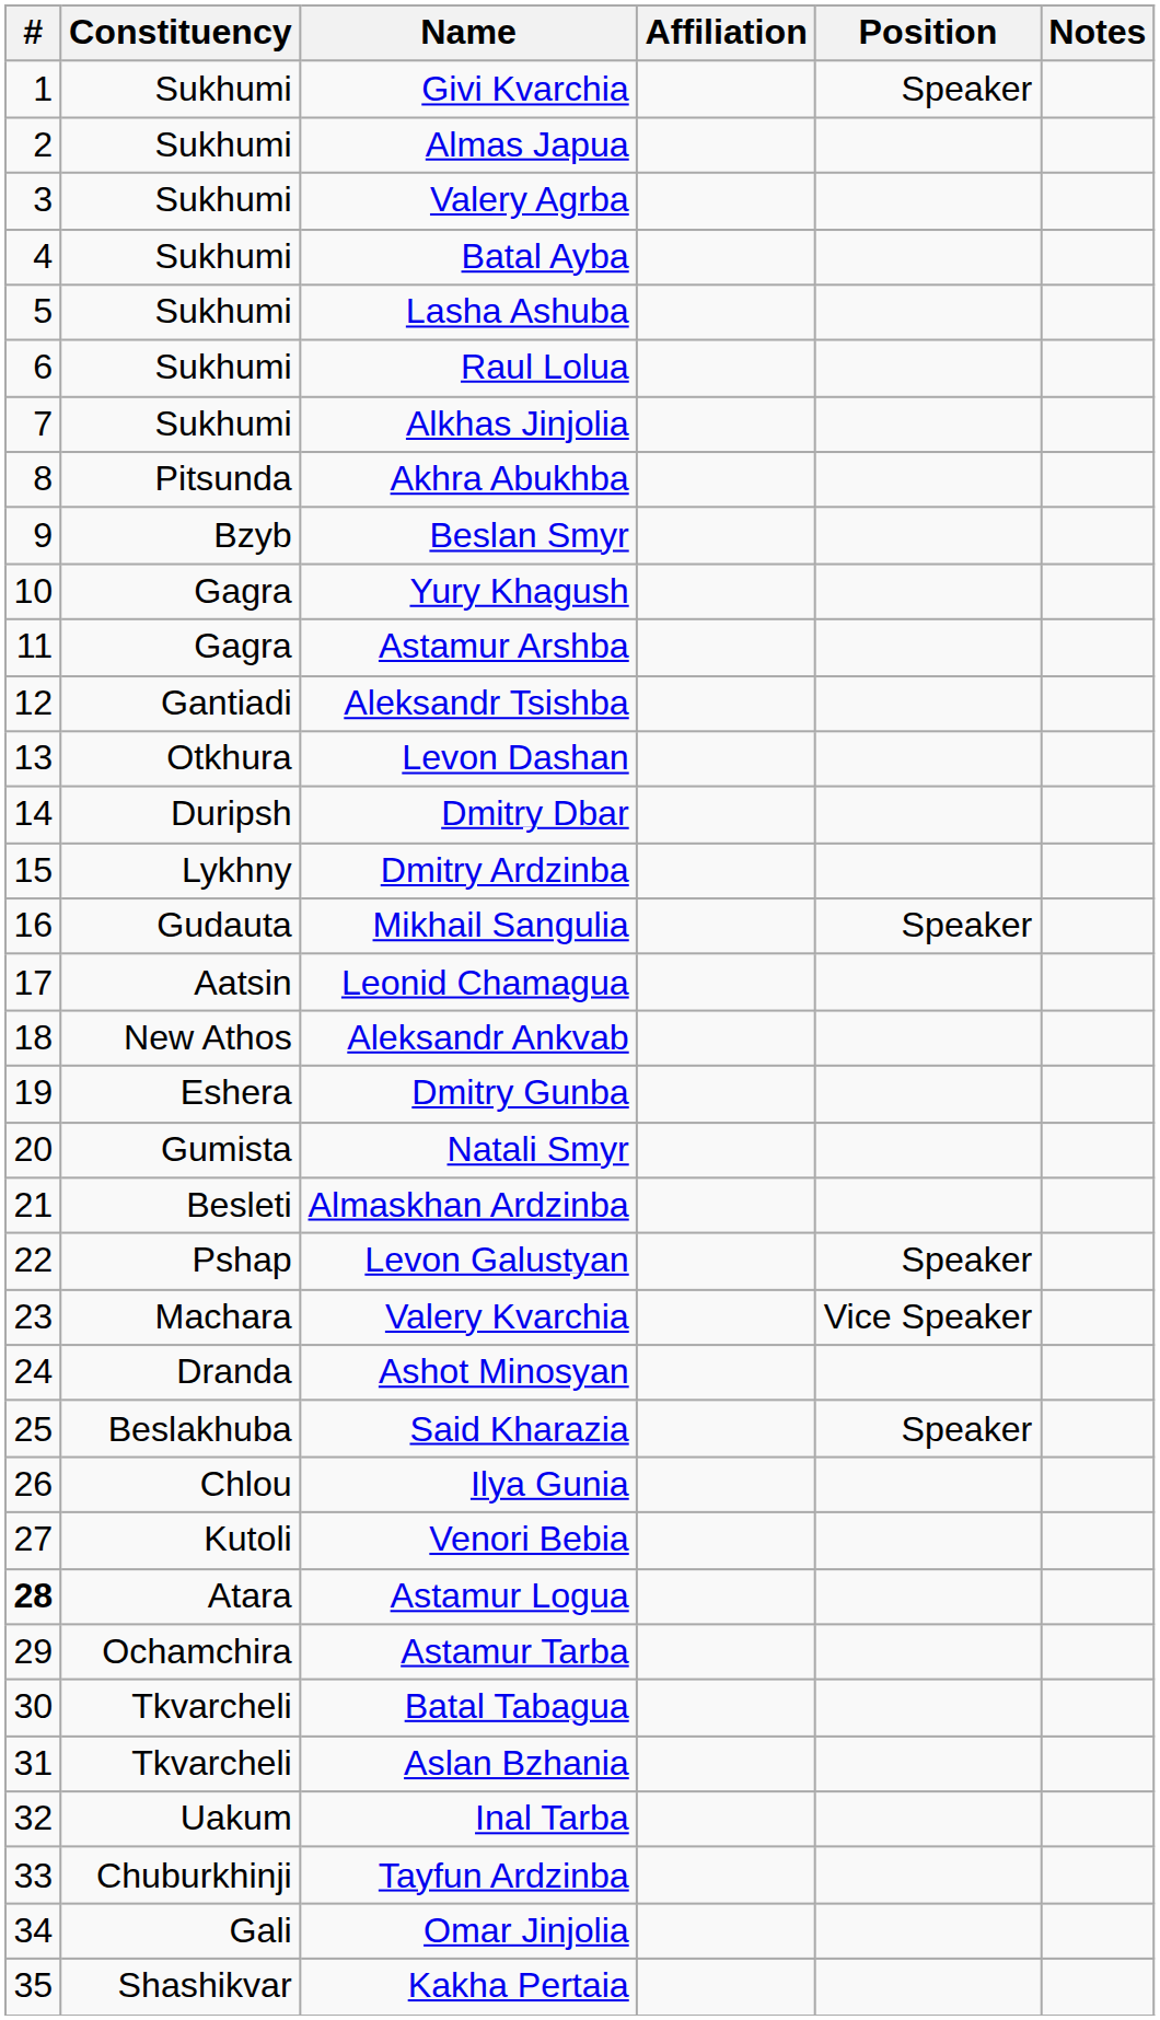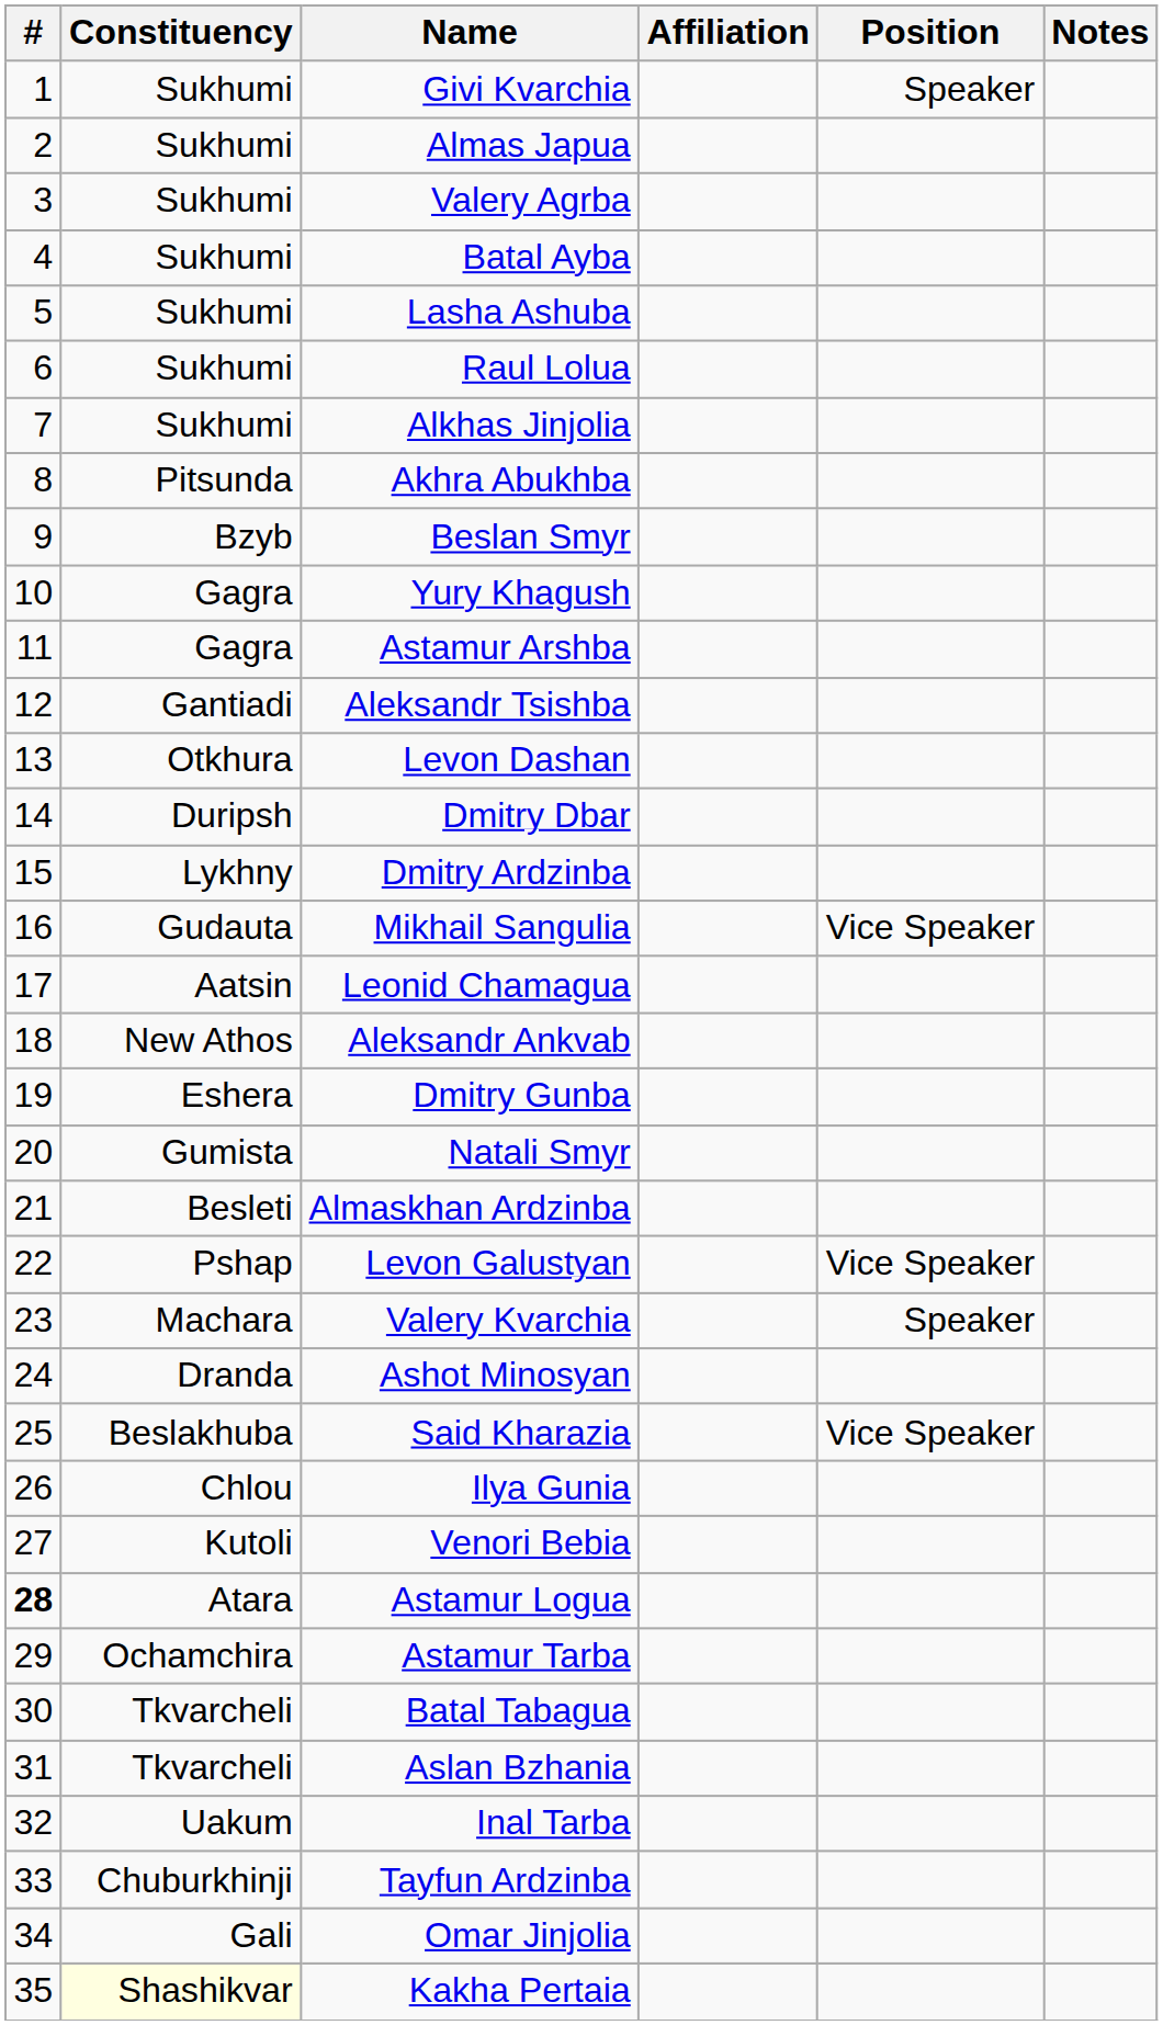Mikhail Sangulia | Position: Speaker -> Vice Speaker
Levon Galustyan | Position: Speaker -> Vice Speaker
Valery Kvarchia | Position: Vice Speaker -> Speaker
Said Kharazia | Position: Speaker -> Vice Speaker
Kakha Pertaia | Constituency: no background -> lightyellow background
